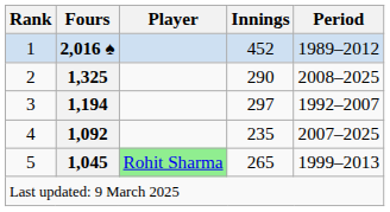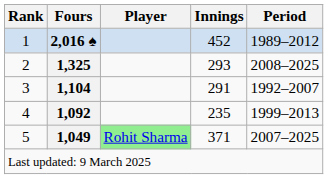2 | Innings: 290 -> 293
3 | Fours: 1,194 -> 1,104
3 | Innings: 297 -> 291
4 | Period: 2007–2025 -> 1999–2013
5 | Fours: 1,045 -> 1,049
5 | Innings: 265 -> 371
5 | Period: 1999–2013 -> 2007–2025
